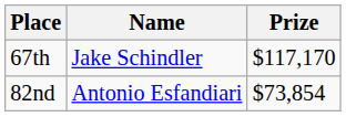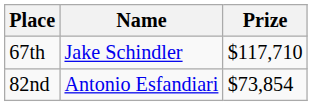67th | Prize: $117,170 -> $117,710
